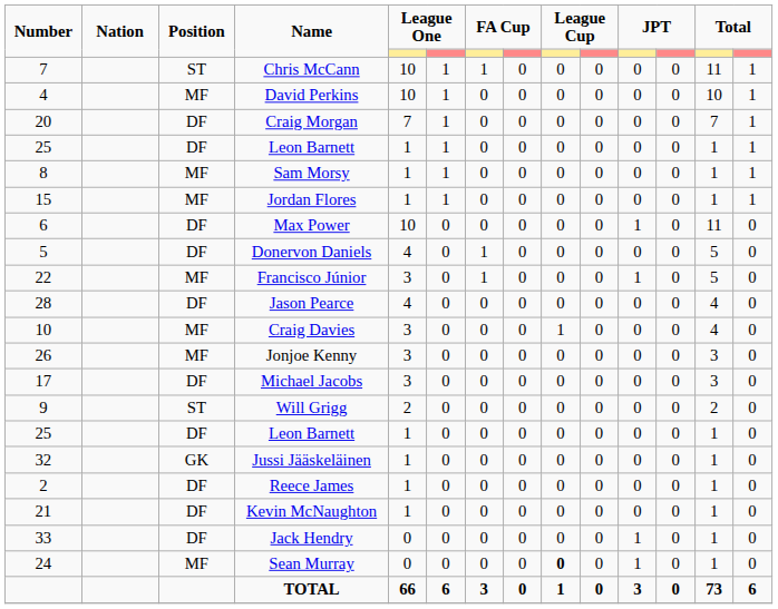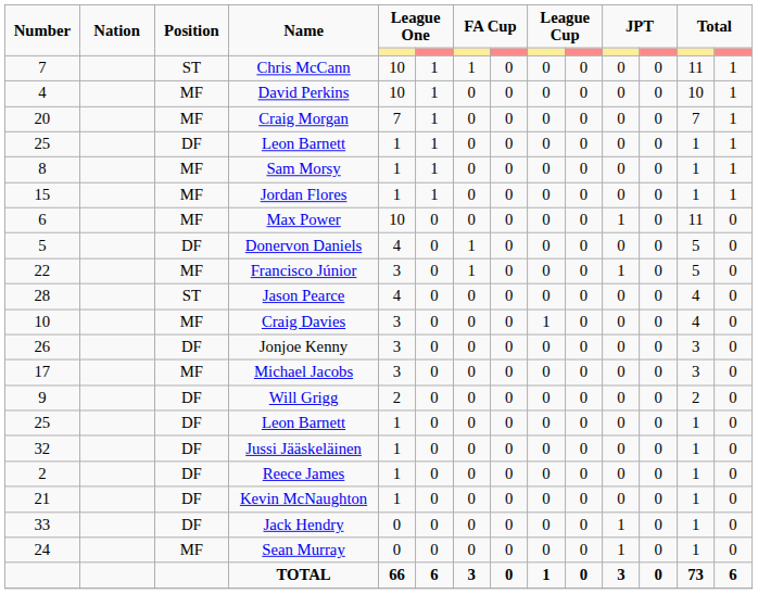Craig Morgan | Position: DF -> MF
Max Power | Position: DF -> MF
Jason Pearce | Position: DF -> ST
Jonjoe Kenny | Position: MF -> DF
Michael Jacobs | Position: DF -> MF
Will Grigg | Position: ST -> DF
Jussi Jääskeläinen | Position: GK -> DF
Sean Murray | column 9: bold -> normal
